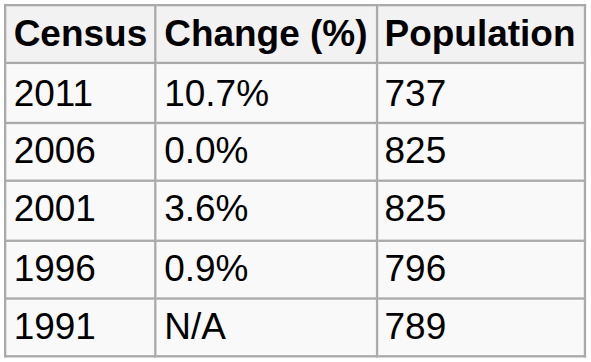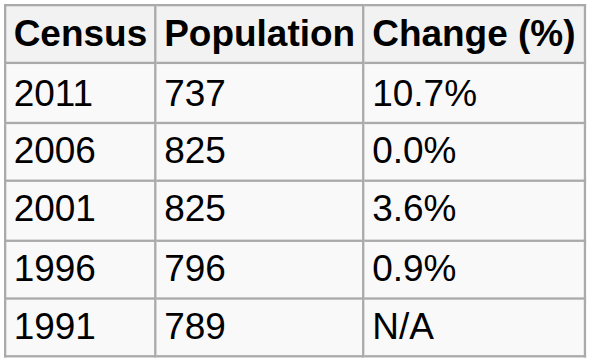columns swapped: Population <-> Change (%)
